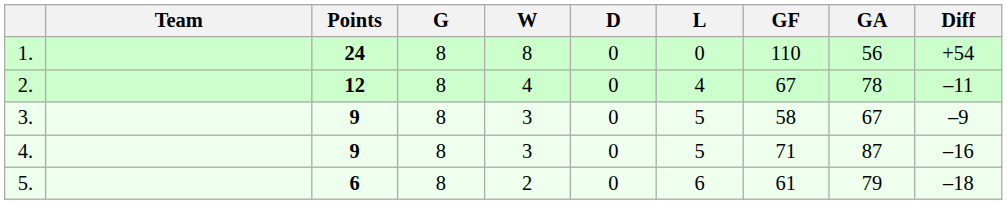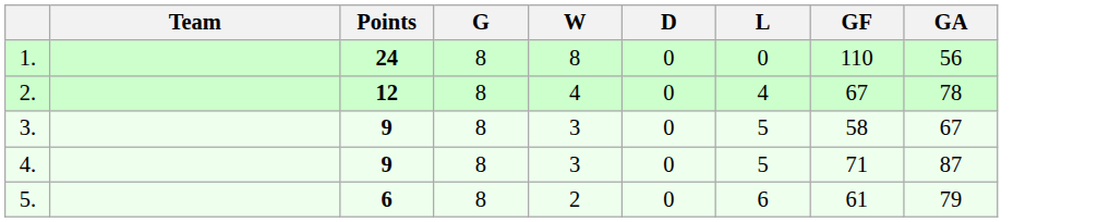- column: Diff | +54 | –11 | –9 | –16 | –18
